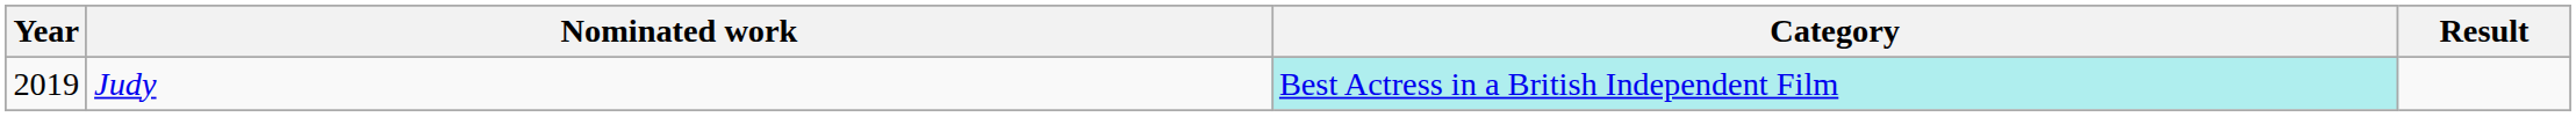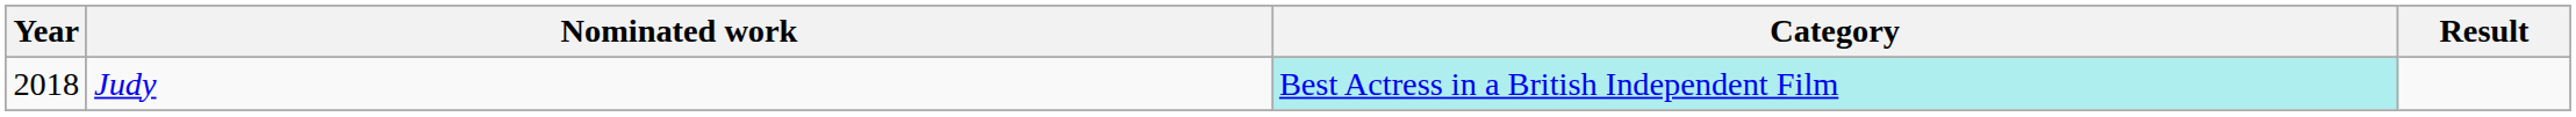Judy | Year: 2019 -> 2018
